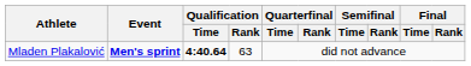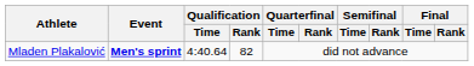Mladen Plakalović | Qualification / Time: bold -> normal
Mladen Plakalović | Qualification / Rank: 63 -> 82
